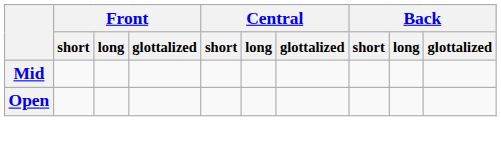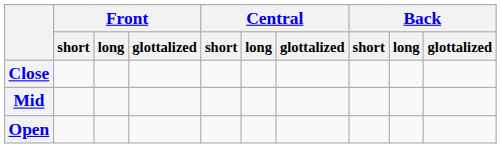+ row: Close
